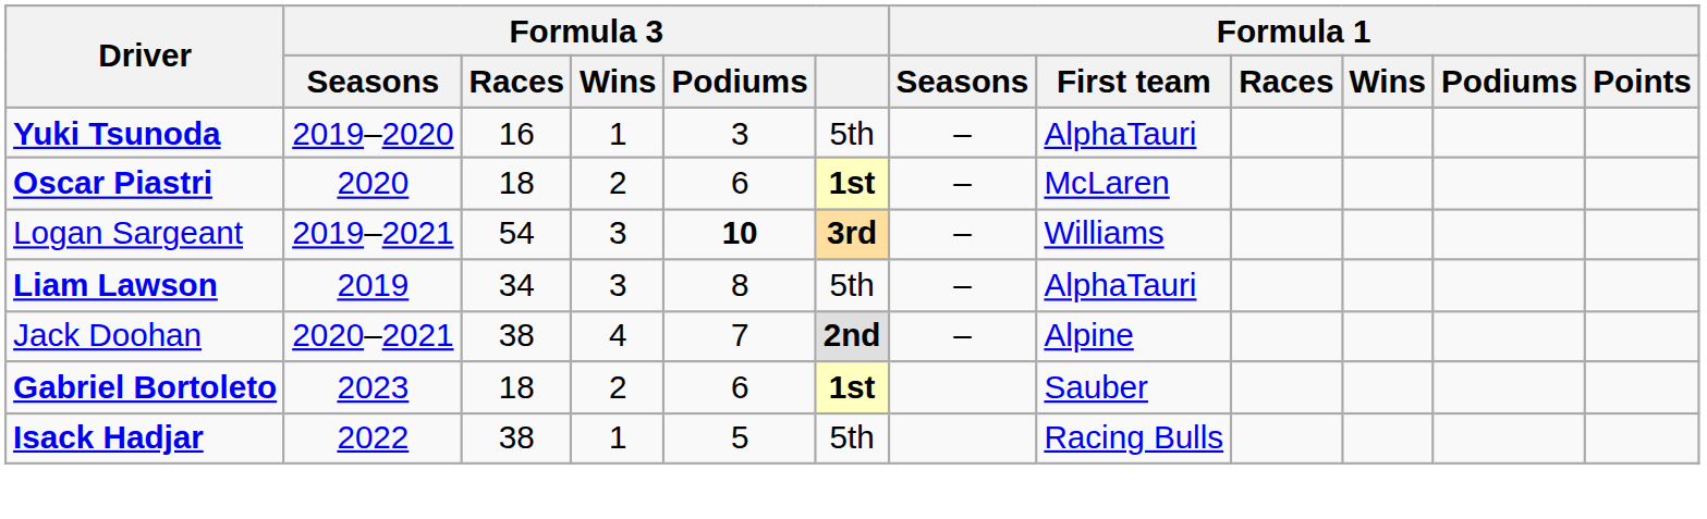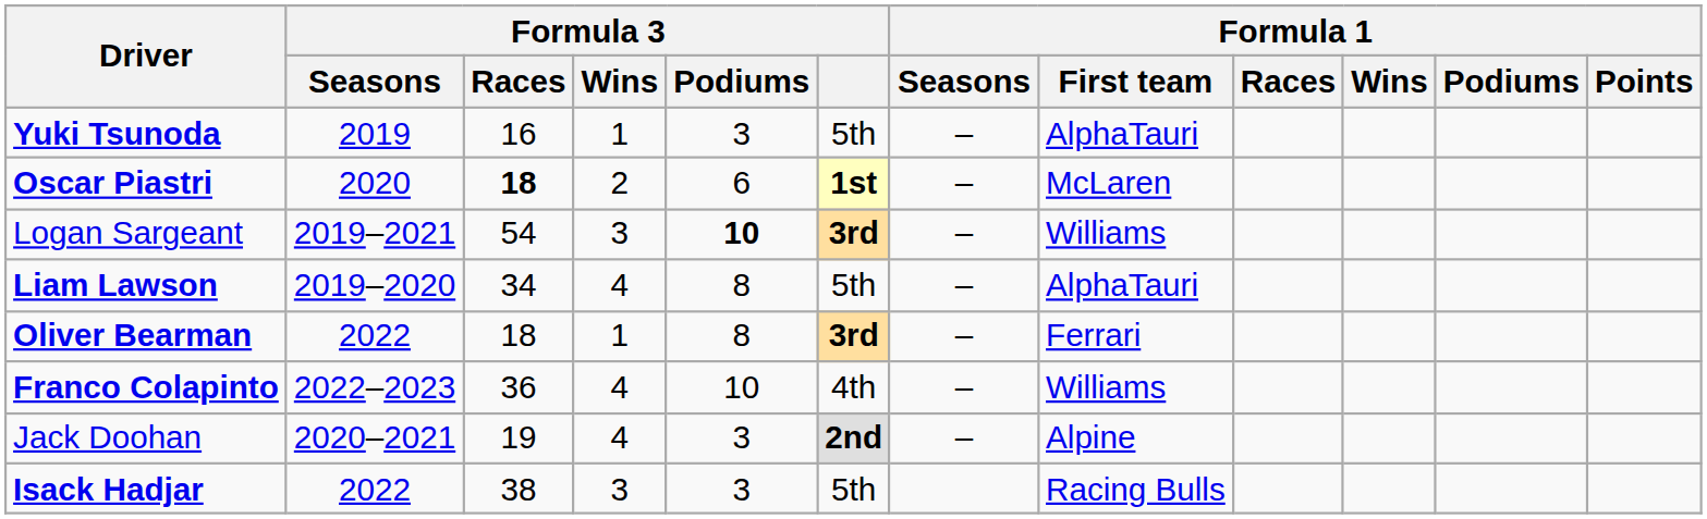Yuki Tsunoda | Formula 3 / Seasons: 2019–2020 -> 2019
Oscar Piastri | Formula 3 / Races: normal -> bold
Liam Lawson | Formula 3 / Seasons: 2019 -> 2019–2020
Liam Lawson | Formula 3 / Wins: 3 -> 4
+ row: Oliver Bearman | 2022 | 18 | 1 | 8 | 3rd | – | Ferrari
+ row: Franco Colapinto | 2022–2023 | 36 | 4 | 10 | 4th | – | Williams
Jack Doohan | Formula 3 / Races: 38 -> 19
Jack Doohan | Formula 3 / Podiums: 7 -> 3
- row: Gabriel Bortoleto | 2023 | 18 | 2 | 6 | 1st | Sauber
Isack Hadjar | Formula 3 / Wins: 1 -> 3
Isack Hadjar | Formula 3 / Podiums: 5 -> 3
